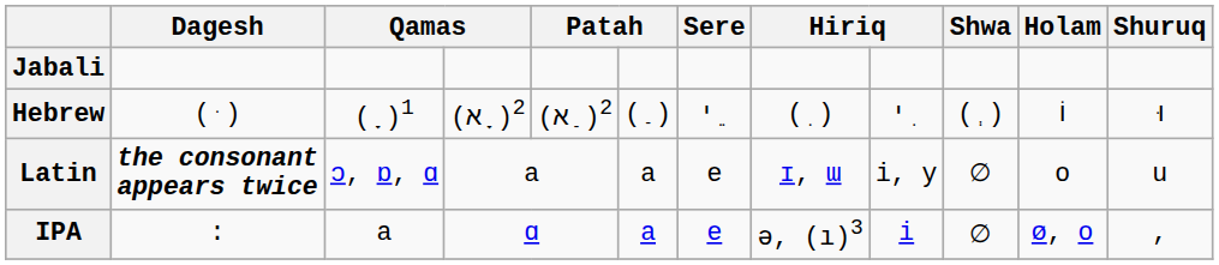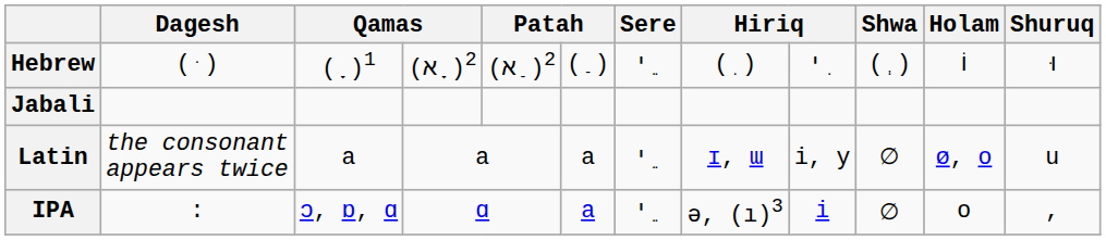rows swapped: Jabali <-> Hebrew
Latin | Dagesh: bold -> normal
Latin | column 3: ɔ, ɒ, ɑ -> a
Latin | Sere: e -> י ֵ
Latin | Holam: o -> ø, o
IPA | column 3: a -> ɔ, ɒ, ɑ
IPA | Sere: e -> י ֵ
IPA | Holam: ø, o -> o
